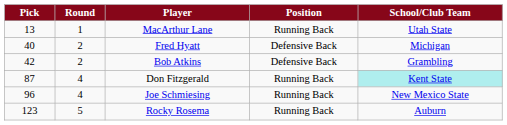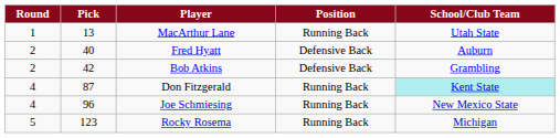columns swapped: Round <-> Pick
Fred Hyatt | School/Club Team: Michigan -> Auburn
Rocky Rosema | School/Club Team: Auburn -> Michigan
